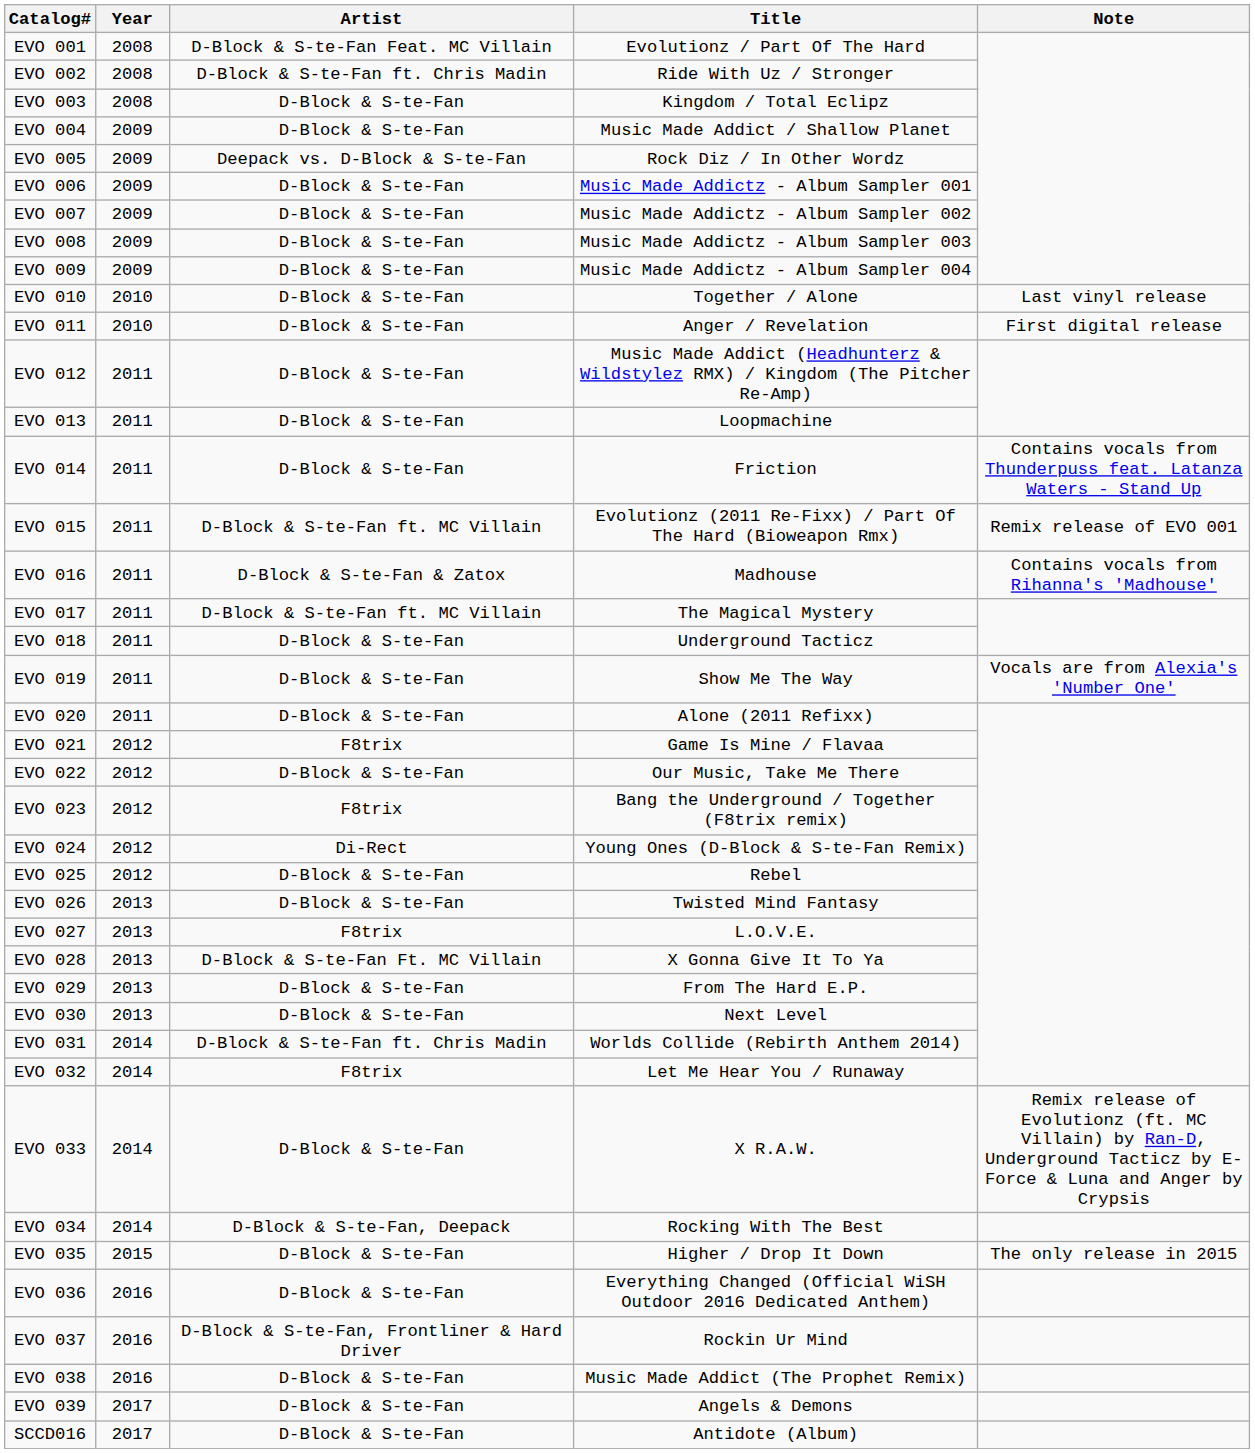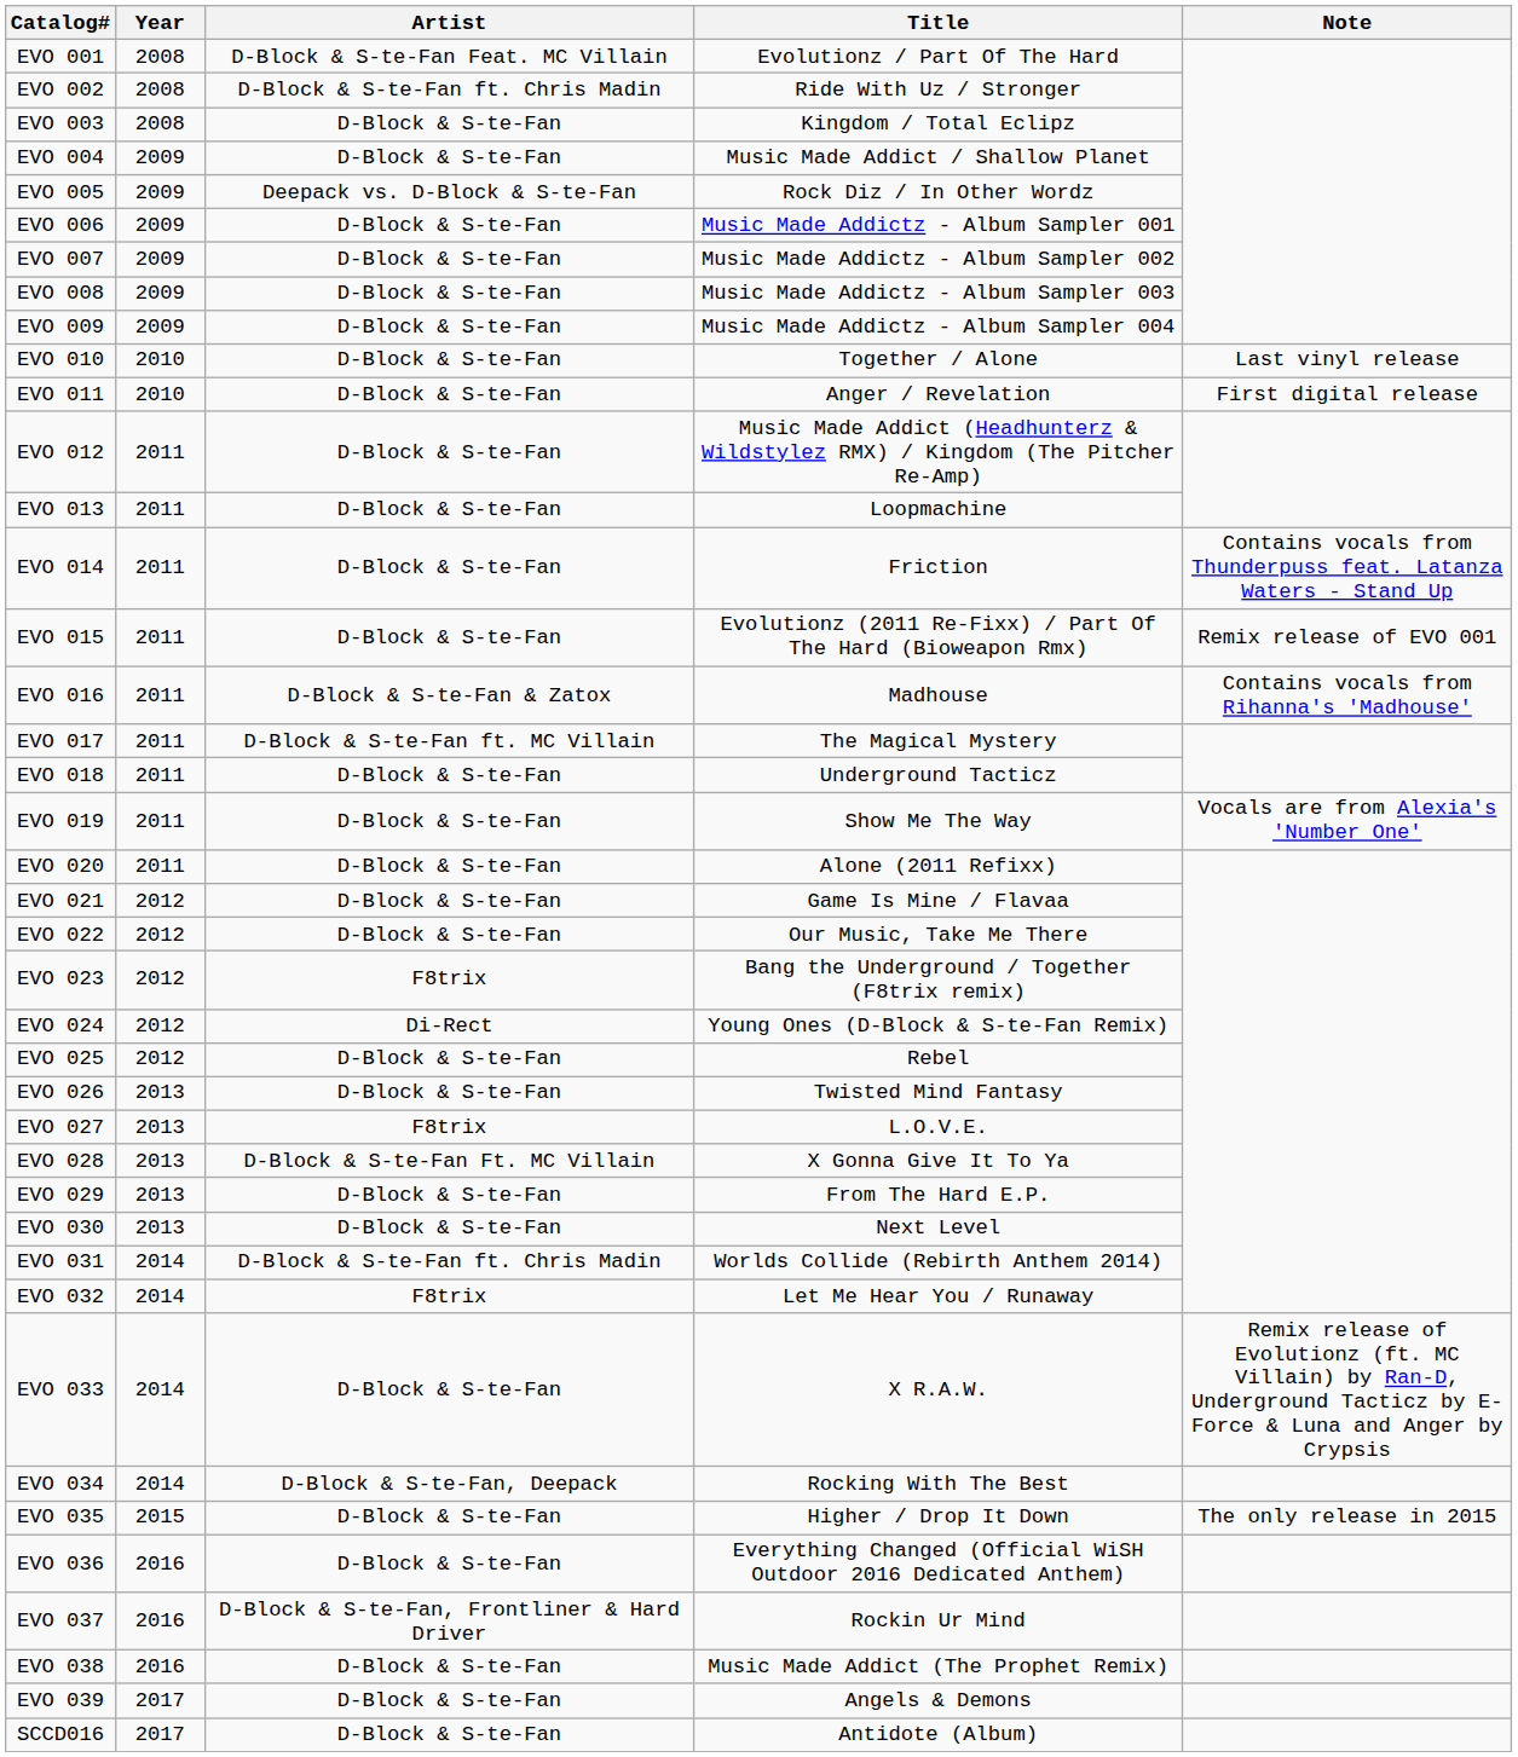EVO 015 | Artist: D-Block & S-te-Fan ft. MC Villain -> D-Block & S-te-Fan
EVO 021 | Artist: F8trix -> D-Block & S-te-Fan
